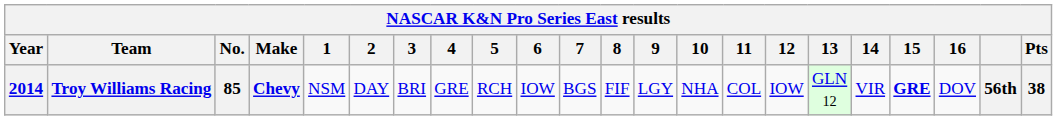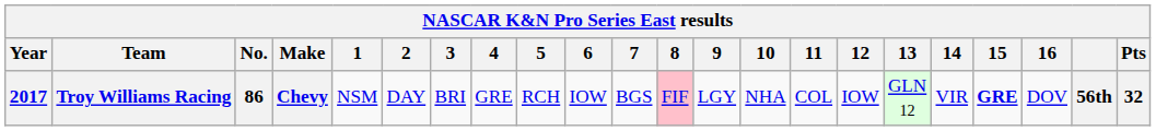Troy Williams Racing | Year: 2014 -> 2017
Troy Williams Racing | No.: 85 -> 86
Troy Williams Racing | 8: no background -> pink background
Troy Williams Racing | Pts: 38 -> 32
